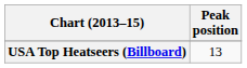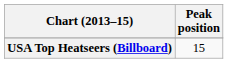USA Top Heatseers (Billboard) | Peak position: 13 -> 15
